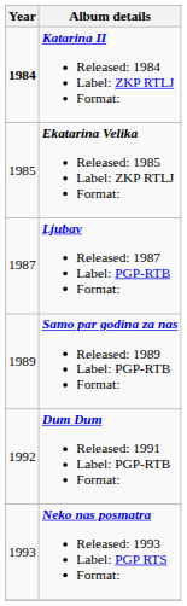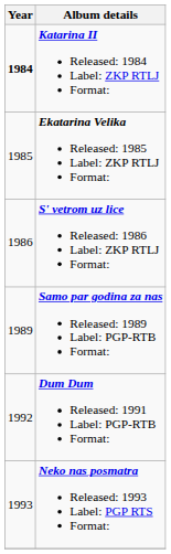+ row: 1986 | S' vetrom uz lice Released: 1986 Label: ZKP RTLJ Format:
- row: 1987 | Ljubav Released: 1987 Label: PGP-RTB Format:
